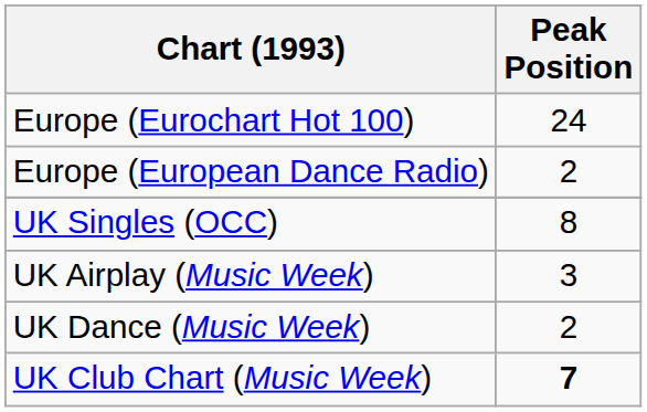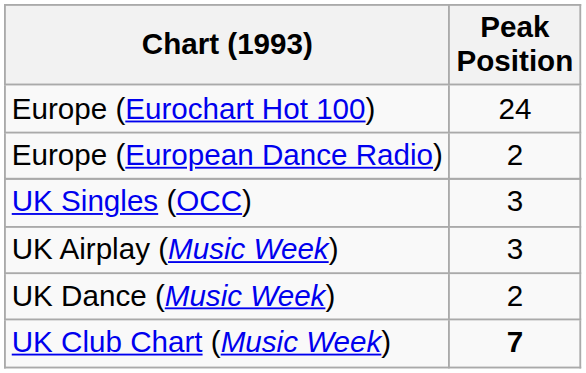UK Singles (OCC) | Peak Position: 8 -> 3
